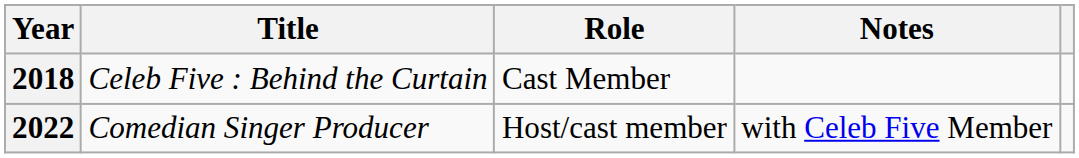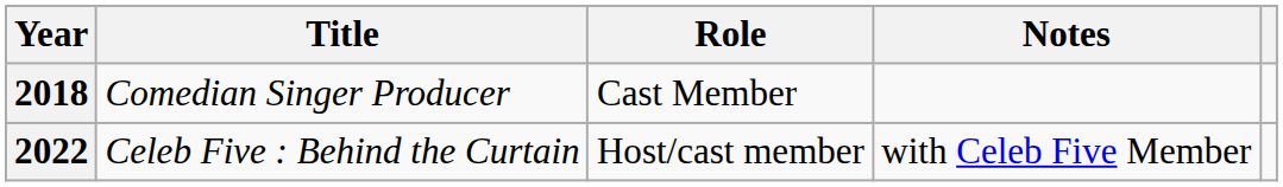2018 | Title: Celeb Five : Behind the Curtain -> Comedian Singer Producer
2022 | Title: Comedian Singer Producer -> Celeb Five : Behind the Curtain
